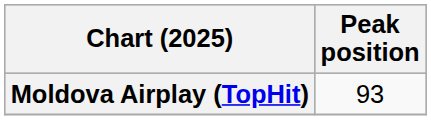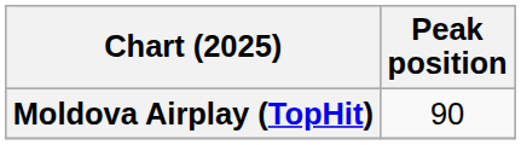Moldova Airplay (TopHit) | Peak position: 93 -> 90
